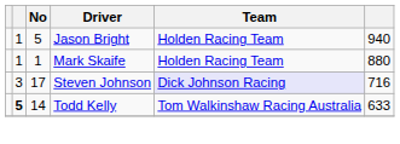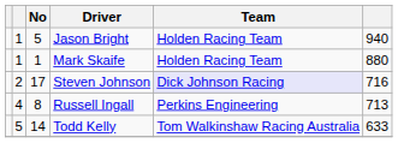Steven Johnson | column 2: 3 -> 2
+ row: 4 | 8 | Russell Ingall | Perkins Engineering | 713
Todd Kelly | column 2: bold -> normal
